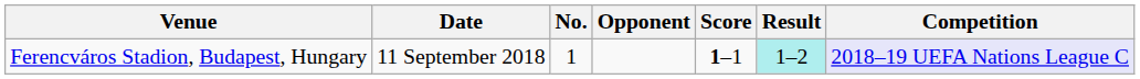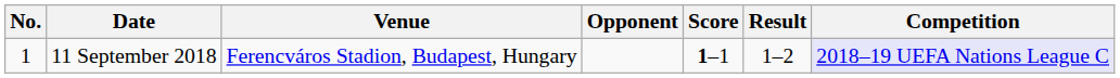columns swapped: No. <-> Venue
11 September 2018 | Result: paleturquoise background -> no background
